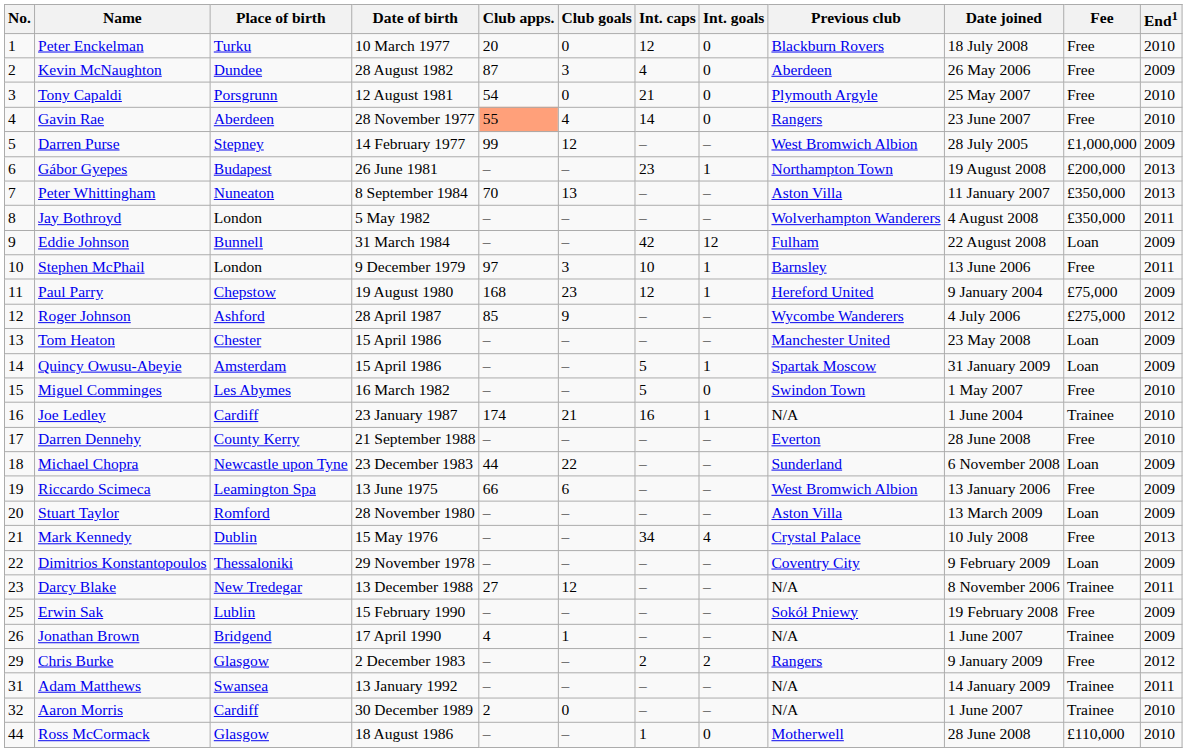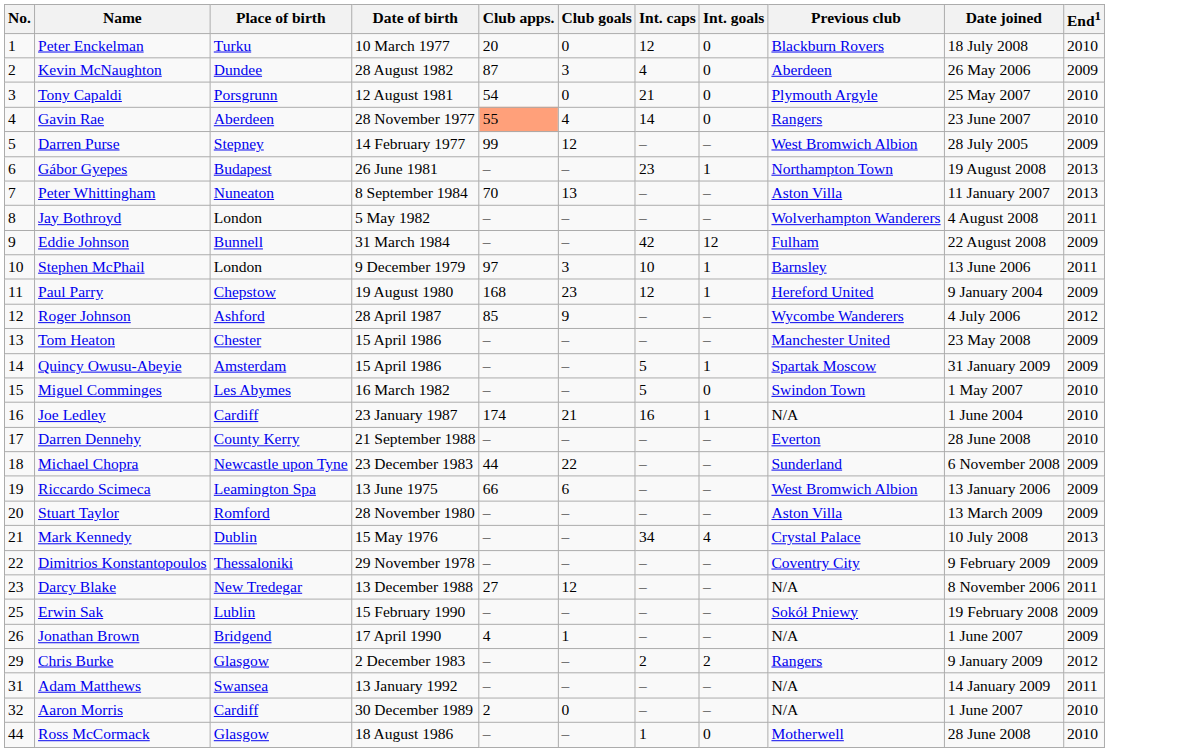- column: Fee | Free | Free | Free | Free | £1,000,000 | £200,000 | £350,000 | £350,000 | Loan | Free | £75,000 | £275,000 | Loan | Loan | Free | Trainee | Free | Loan | Free | Loan | Free | Loan | Trainee | Free | Trainee | Free | Trainee | Trainee | £110,000
